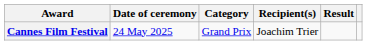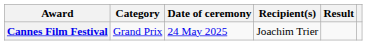columns swapped: Date of ceremony <-> Category
